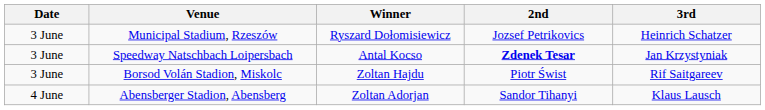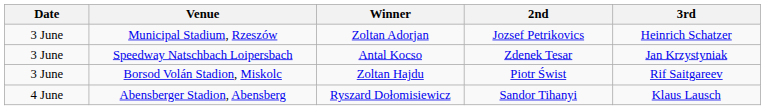Municipal Stadium, Rzeszów | Winner: Ryszard Dołomisiewicz -> Zoltan Adorjan
Speedway Natschbach Loipersbach | 2nd: bold -> normal
Abensberger Stadion, Abensberg | Winner: Zoltan Adorjan -> Ryszard Dołomisiewicz
